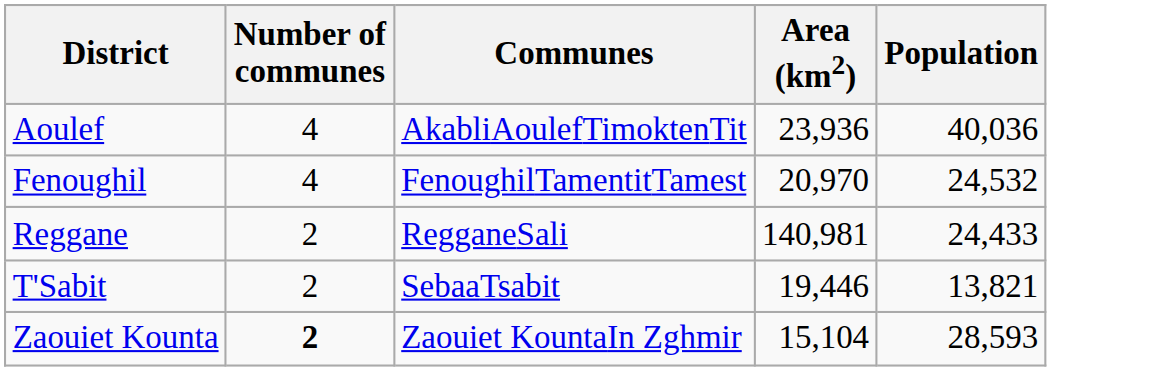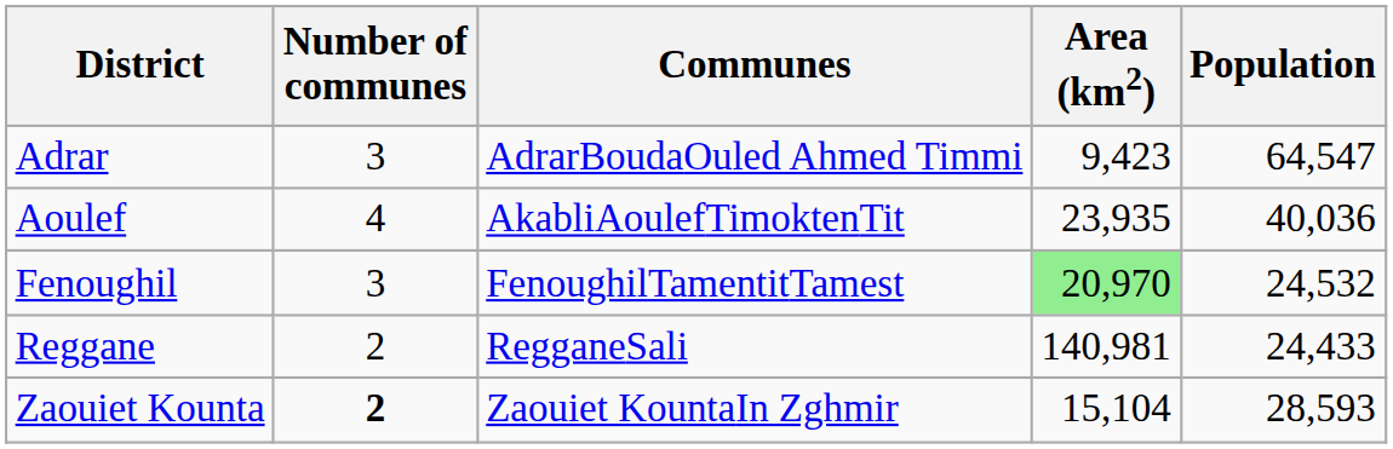+ row: Adrar | 3 | AdrarBoudaOuled Ahmed Timmi | 9,423 | 64,547
Aoulef | Area (km2): 23,936 -> 23,935
Fenoughil | Number of communes: 4 -> 3
Fenoughil | Area (km2): no background -> lightgreen background
- row: T'Sabit | 2 | SebaaTsabit | 19,446 | 13,821
